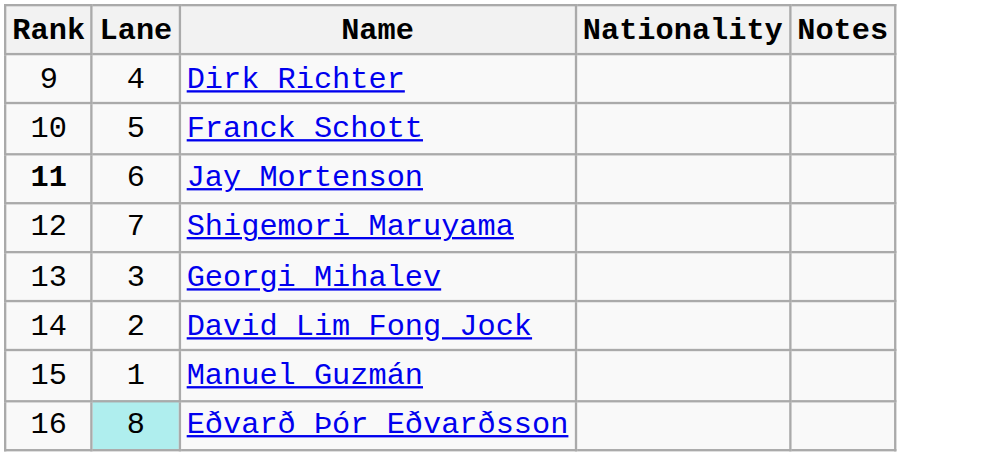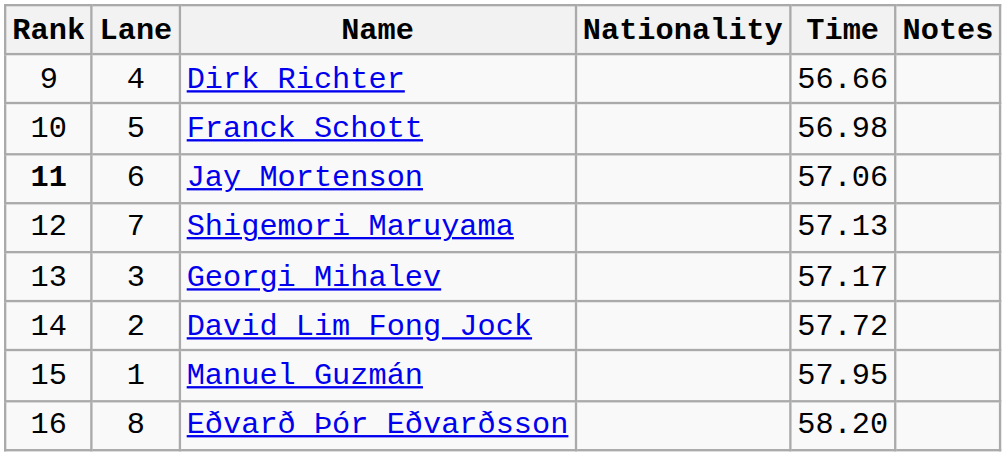+ column: Time | 56.66 | 56.98 | 57.06 | 57.13 | 57.17 | 57.72 | 57.95 | 58.20
Eðvarð Þór Eðvarðsson | Lane: paleturquoise background -> no background
